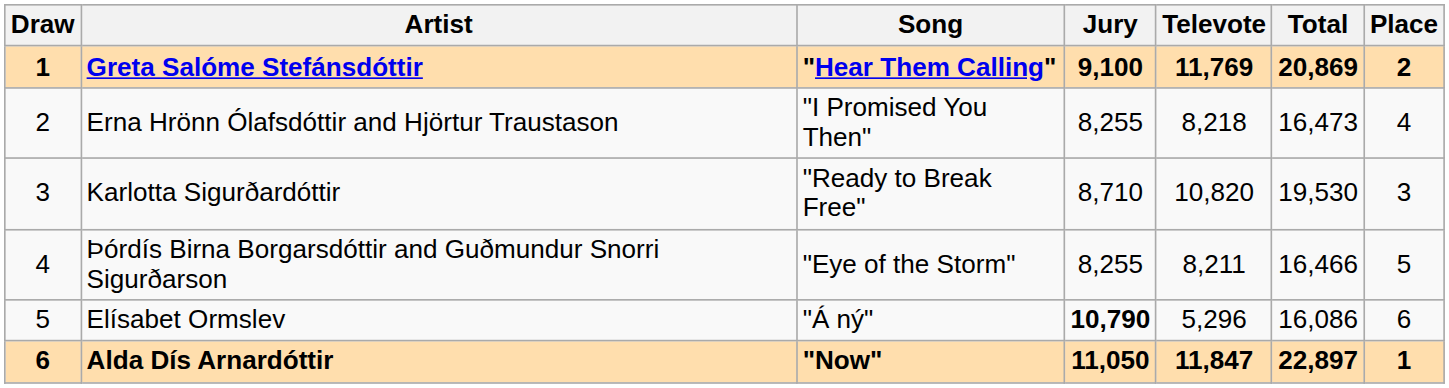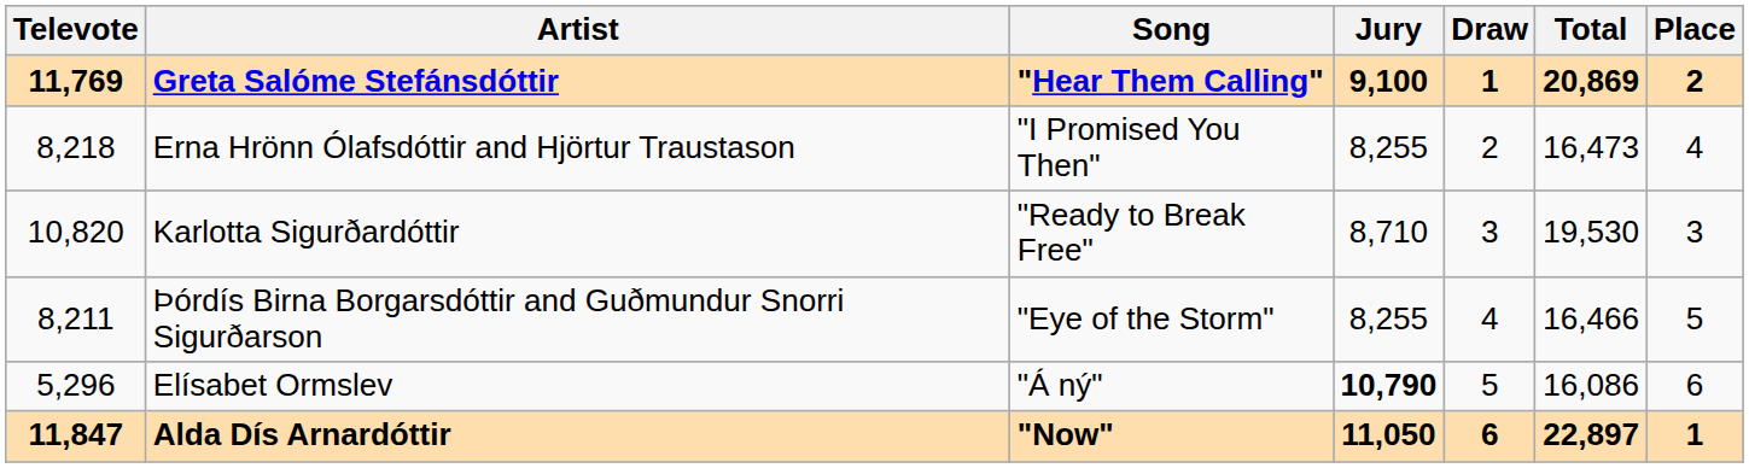columns swapped: Draw <-> Televote
